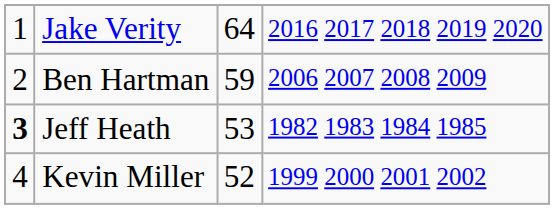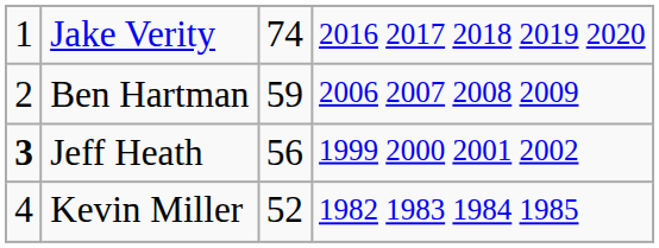Jake Verity | column 3: 64 -> 74
Jeff Heath | column 3: 53 -> 56
Jeff Heath | column 4: 1982 1983 1984 1985 -> 1999 2000 2001 2002
Kevin Miller | column 4: 1999 2000 2001 2002 -> 1982 1983 1984 1985
